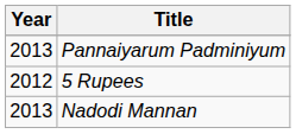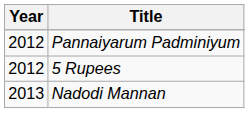Pannaiyarum Padminiyum | Year: 2013 -> 2012
